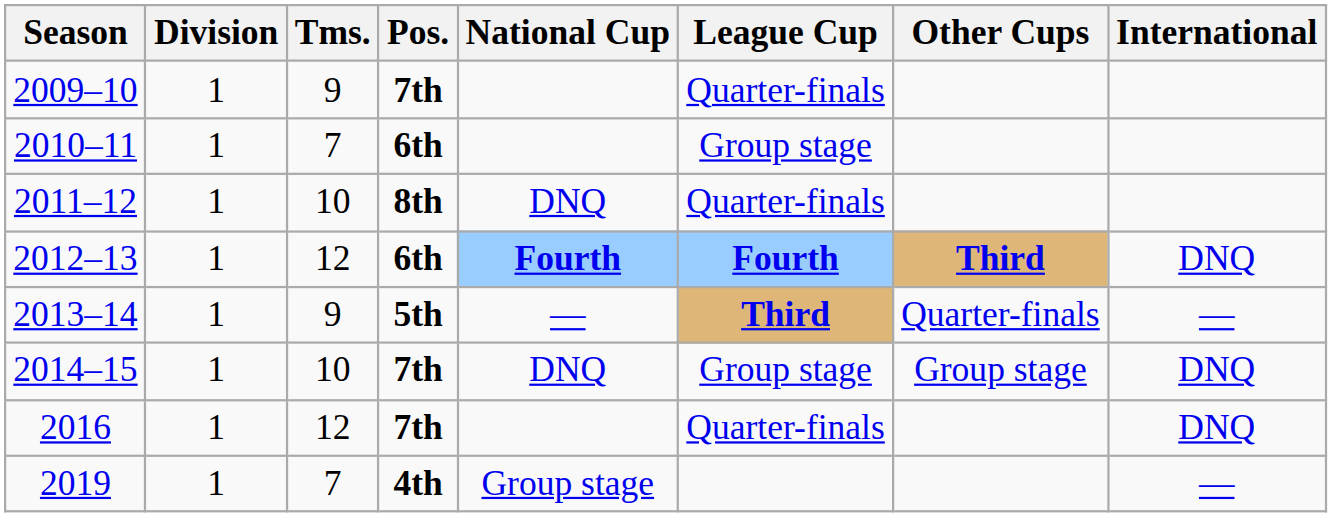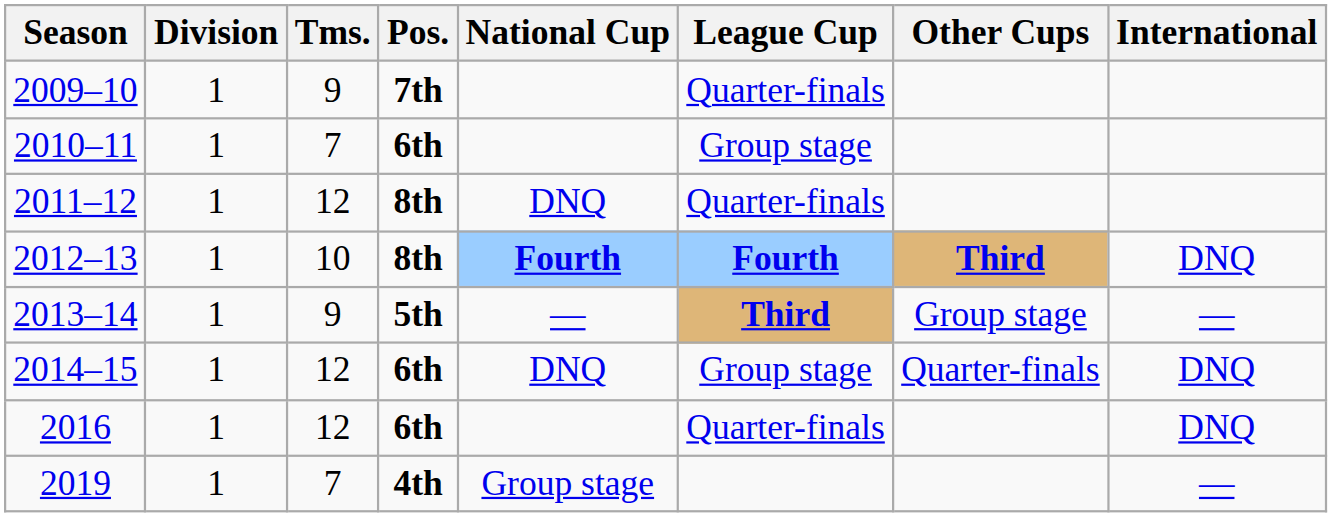2011–12 | Tms.: 10 -> 12
2012–13 | Tms.: 12 -> 10
2012–13 | Pos.: 6th -> 8th
2013–14 | Other Cups: Quarter-finals -> Group stage
2014–15 | Tms.: 10 -> 12
2014–15 | Pos.: 7th -> 6th
2014–15 | Other Cups: Group stage -> Quarter-finals
2016 | Pos.: 7th -> 6th
